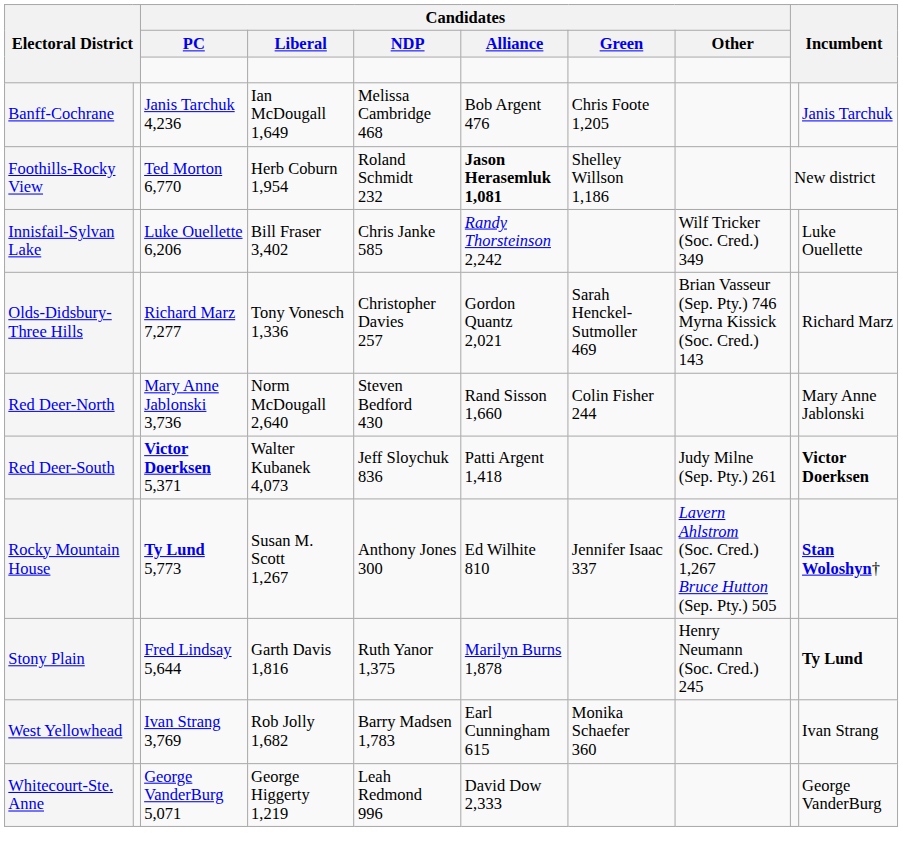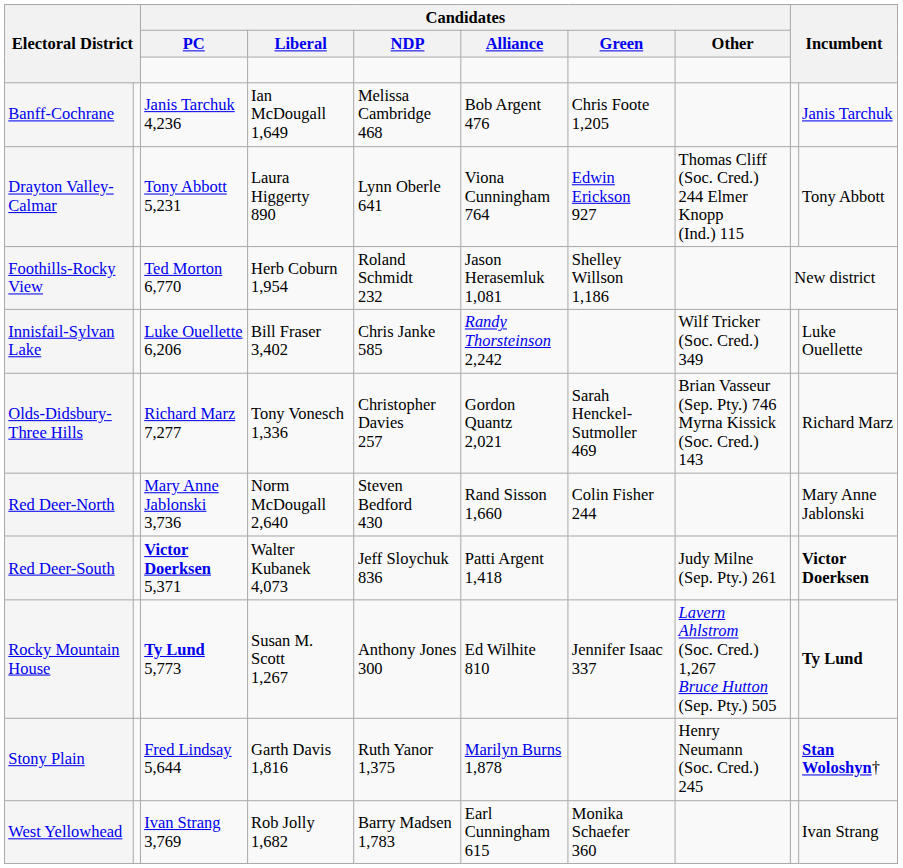+ row: Drayton Valley-Calmar | Tony Abbott 5,231 | Laura Higgerty 890 | Lynn Oberle 641 | Viona Cunningham 764 | Edwin Erickson 927 | Thomas Cliff (Soc. Cred.) 244 Elmer Knopp (Ind.) 115 | Tony Abbott
Foothills-Rocky View | Candidates / Alliance: bold -> normal
Rocky Mountain House | column 10: Stan Woloshyn† -> Ty Lund
Stony Plain | column 10: Ty Lund -> Stan Woloshyn†
- row: Whitecourt-Ste. Anne | George VanderBurg 5,071 | George Higgerty 1,219 | Leah Redmond 996 | David Dow 2,333 | George VanderBurg
